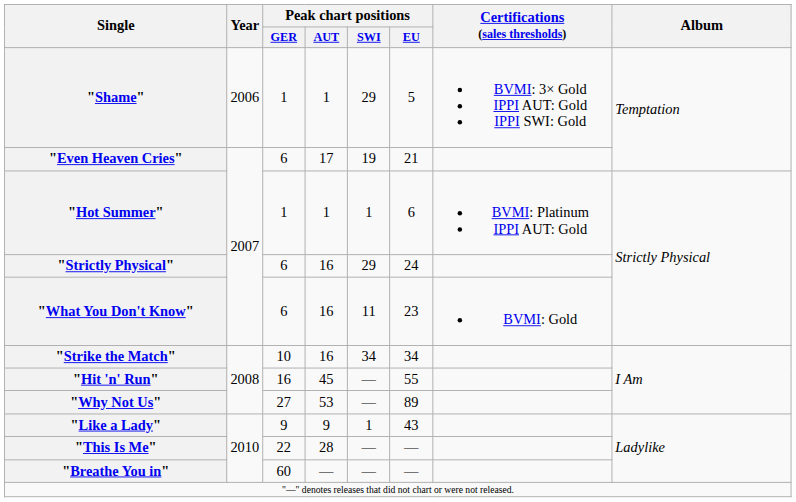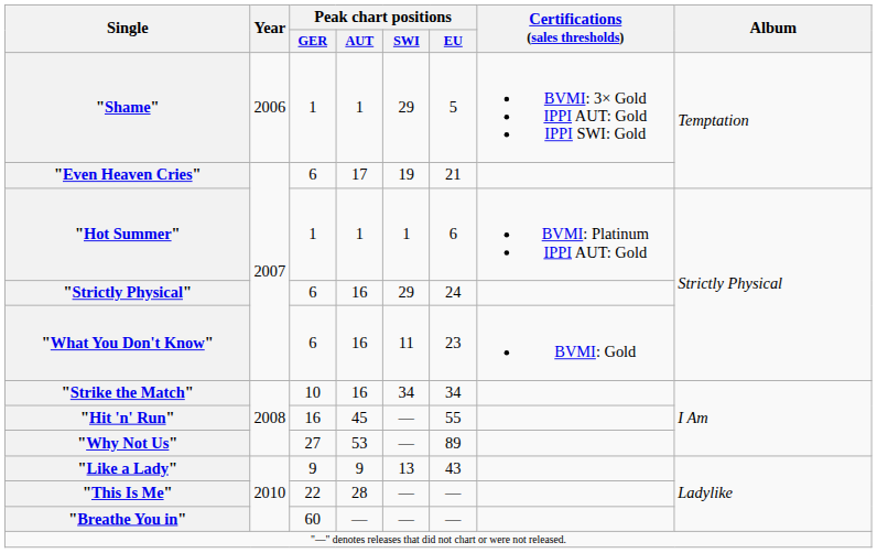"Like a Lady" | Peak chart positions / SWI: 1 -> 13
